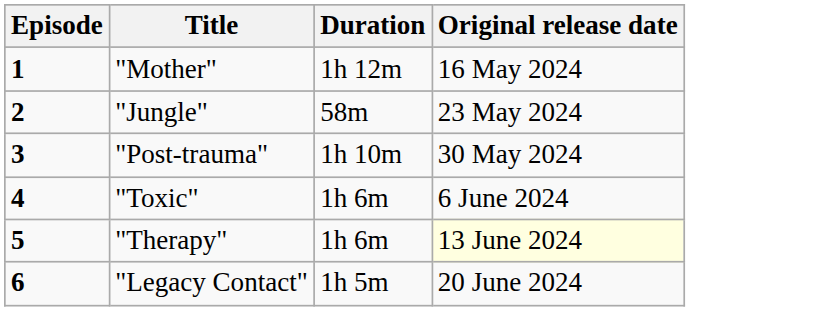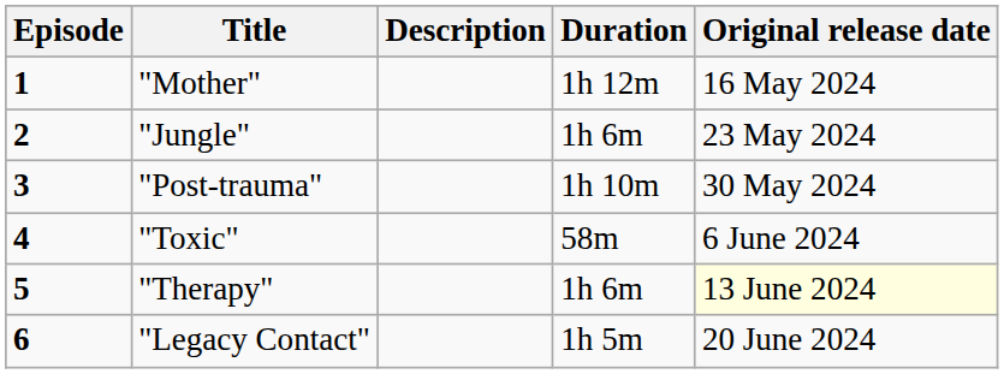+ column: Description
"Jungle" | Duration: 58m -> 1h 6m
"Toxic" | Duration: 1h 6m -> 58m
